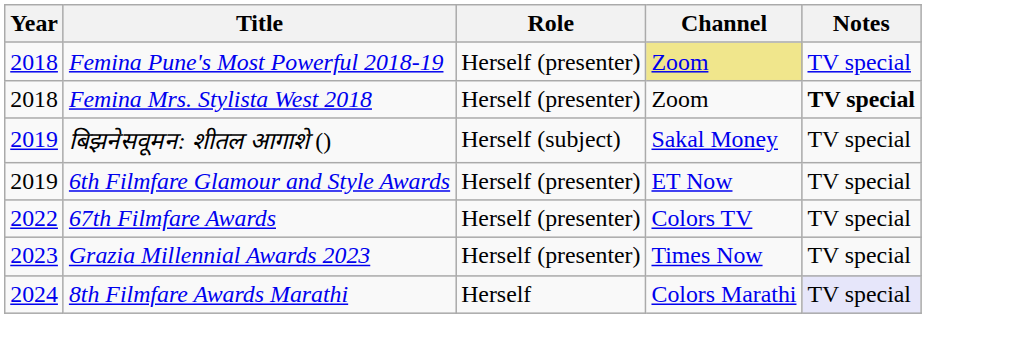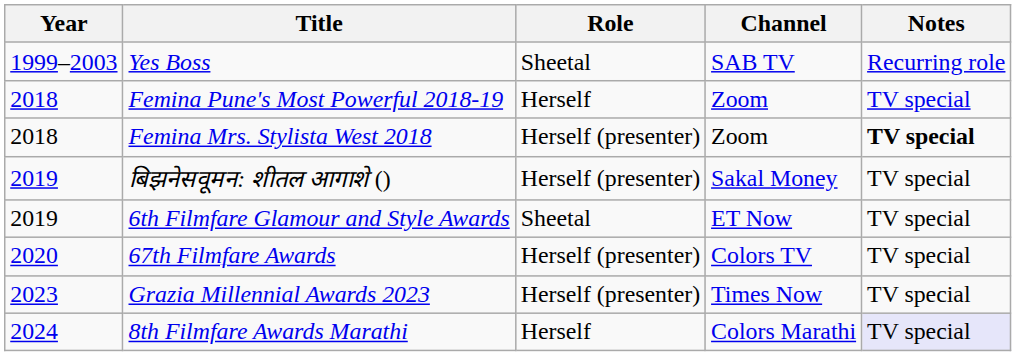+ row: 1999–2003 | Yes Boss | Sheetal | SAB TV | Recurring role
Femina Pune's Most Powerful 2018-19 | Role: Herself (presenter) -> Herself
Femina Pune's Most Powerful 2018-19 | Channel: khaki background -> no background
बिझनेसवूमन: शीतल आगाशे () | Role: Herself (subject) -> Herself (presenter)
6th Filmfare Glamour and Style Awards | Role: Herself (presenter) -> Sheetal
67th Filmfare Awards | Year: 2022 -> 2020
